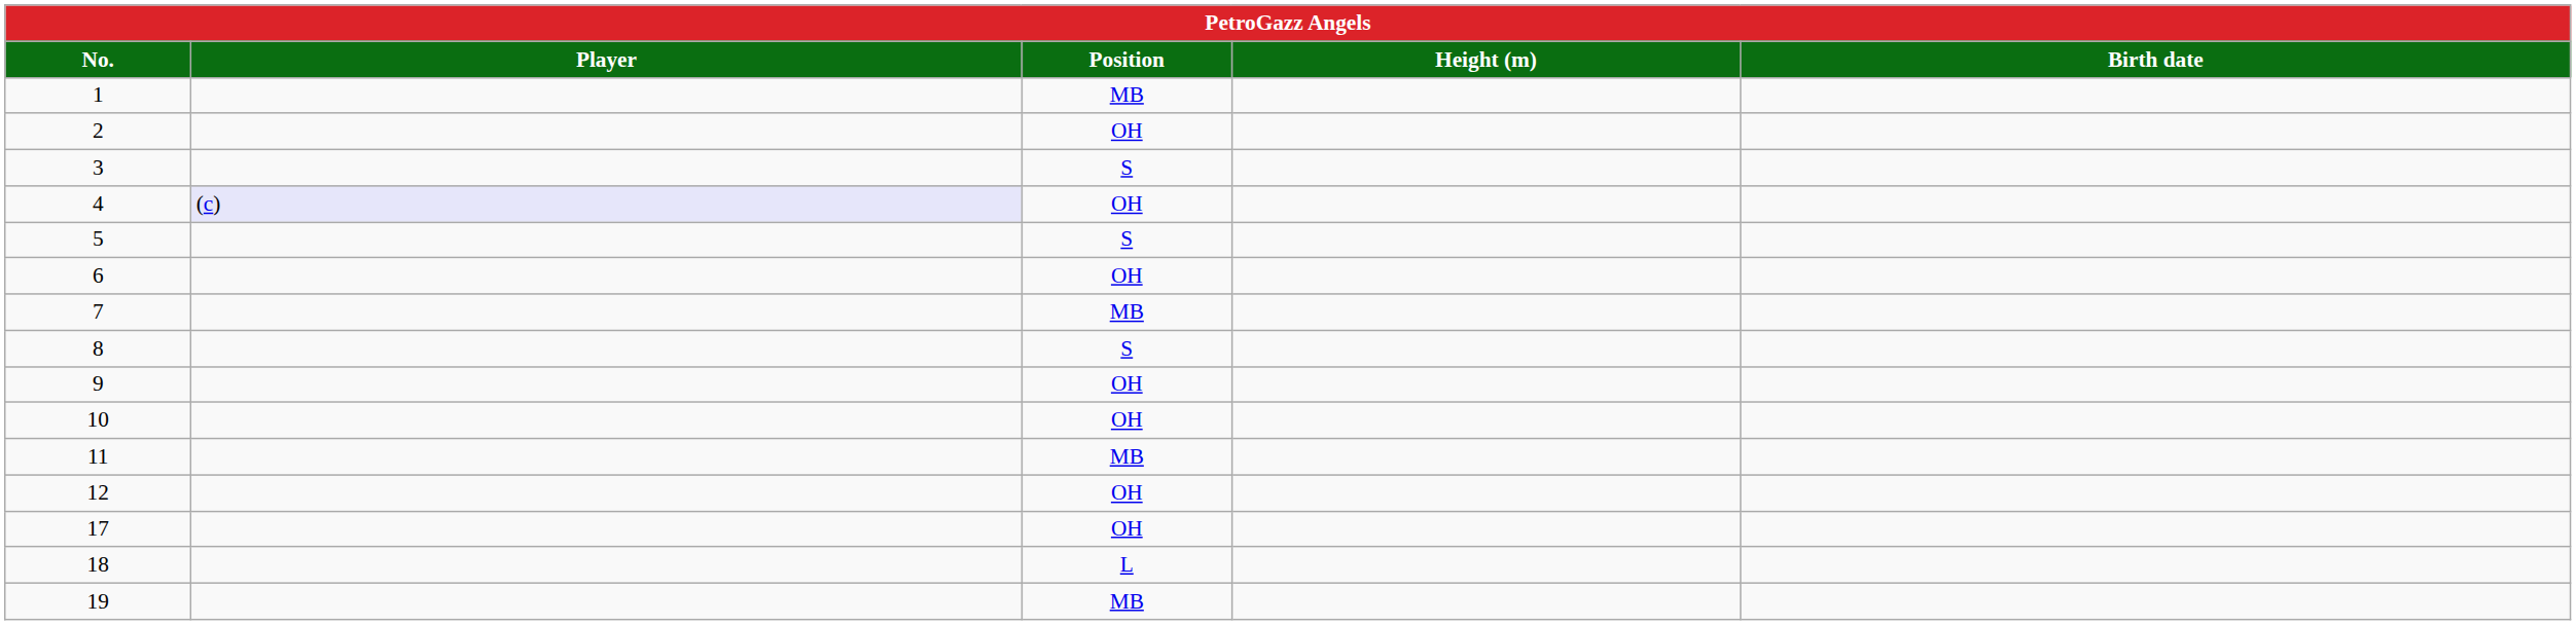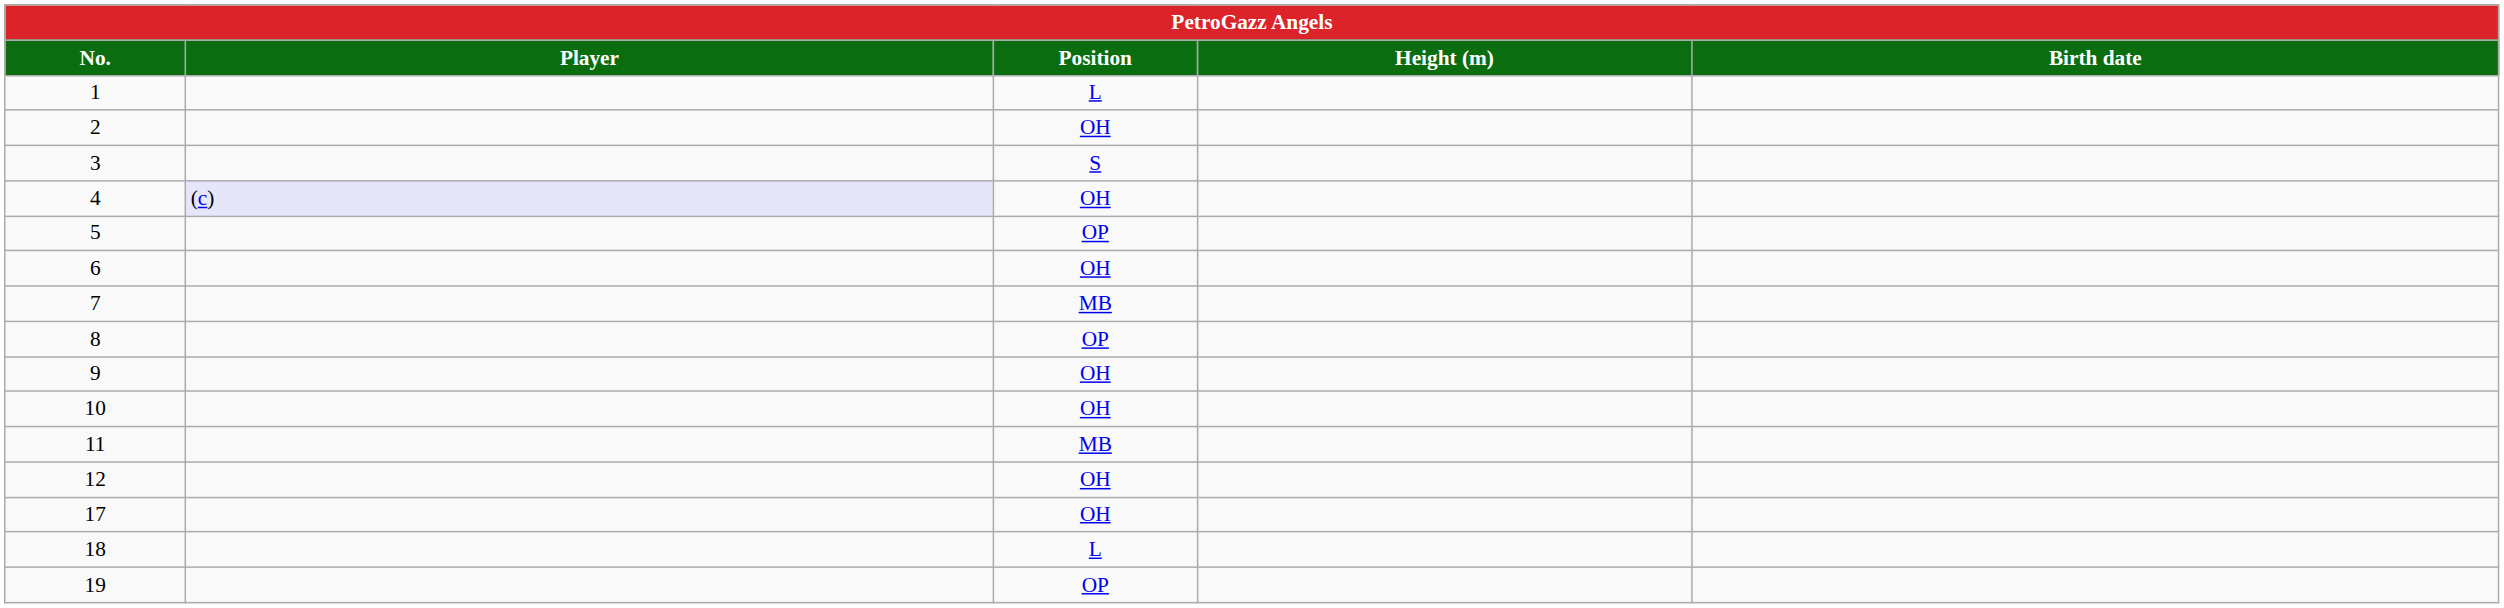1 | Position: MB -> L
5 | Position: S -> OP
8 | Position: S -> OP
19 | Position: MB -> OP
